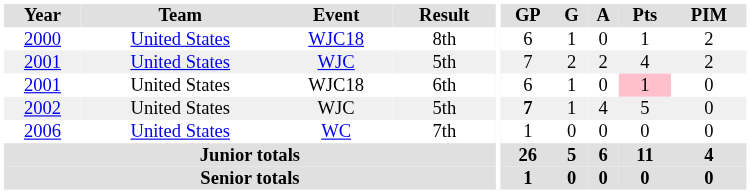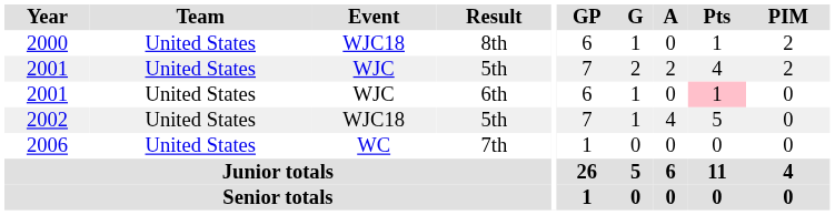2001 / 6th | Event: WJC18 -> WJC
2002 | Event: WJC -> WJC18
2002 | GP: bold -> normal
